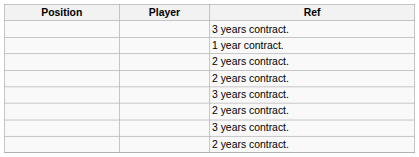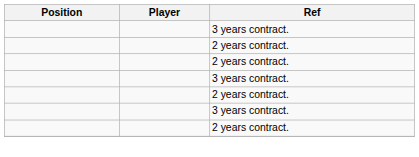- row: 1 year contract.
